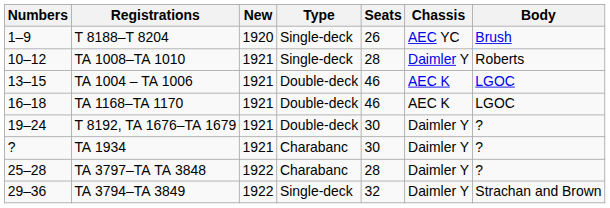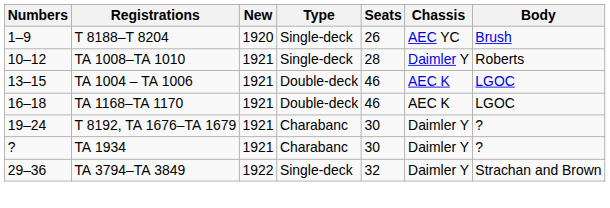T 8192, TA 1676–TA 1679 | Type: Double-deck -> Charabanc
- row: 25–28 | TA 3797–TA TA 3848 | 1922 | Charabanc | 28 | Daimler Y | ?
